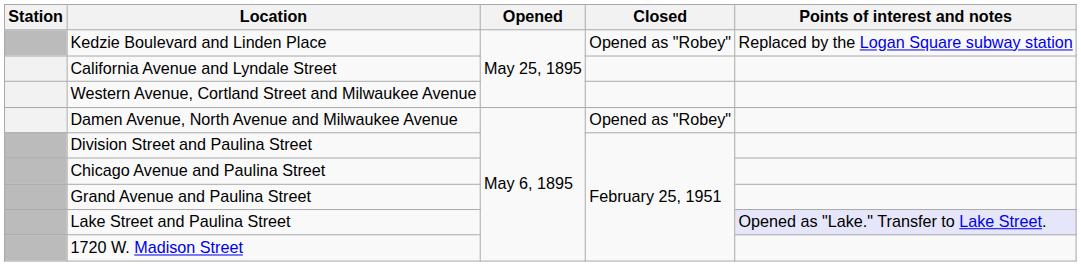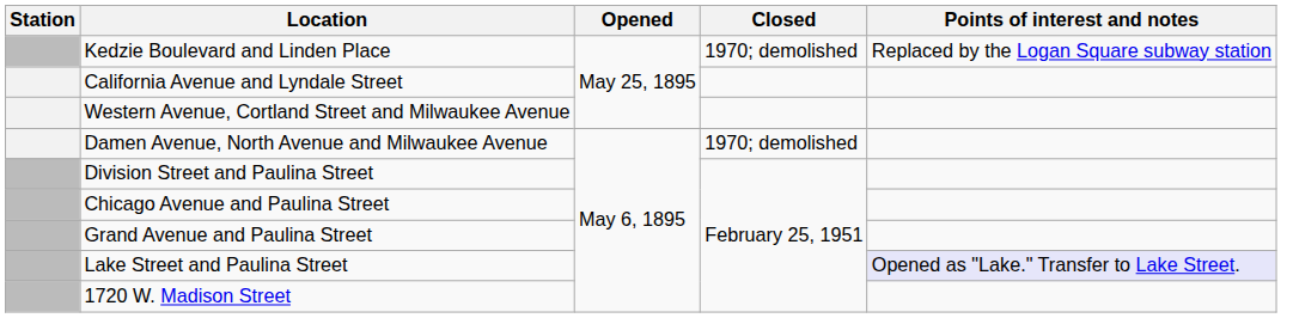Kedzie Boulevard and Linden Place | Closed: Opened as "Robey" -> 1970; demolished
Damen Avenue, North Avenue and Milwaukee Avenue | Closed: Opened as "Robey" -> 1970; demolished
